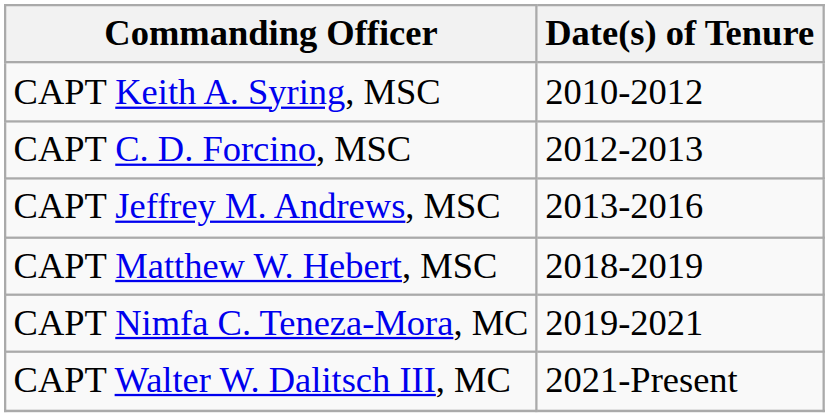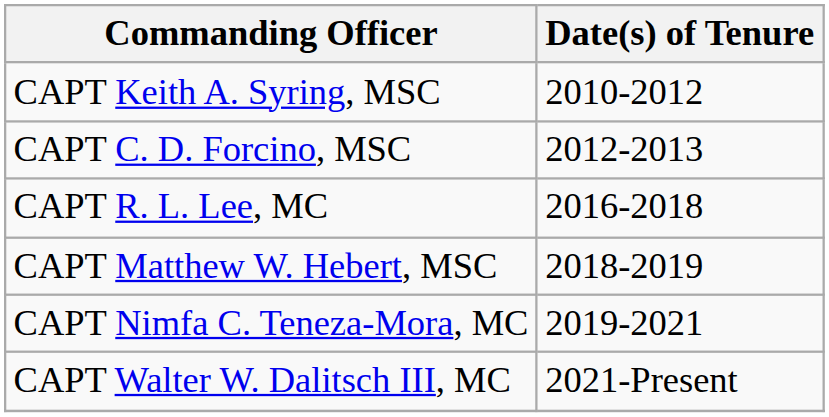- row: CAPT Jeffrey M. Andrews, MSC | 2013-2016
+ row: CAPT R. L. Lee, MC | 2016-2018
